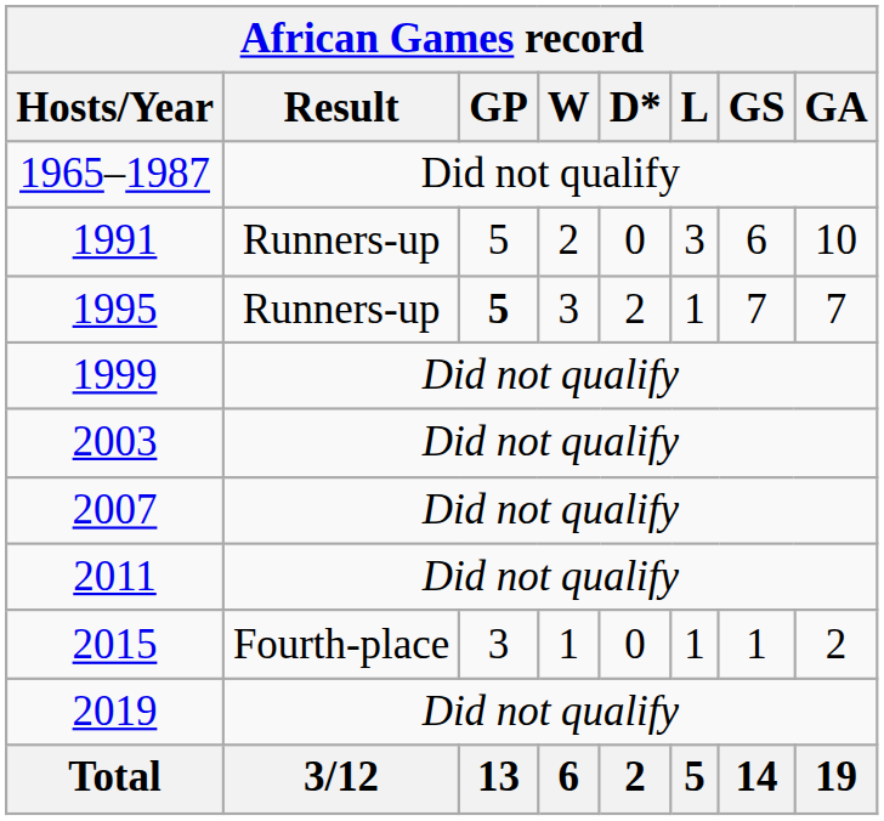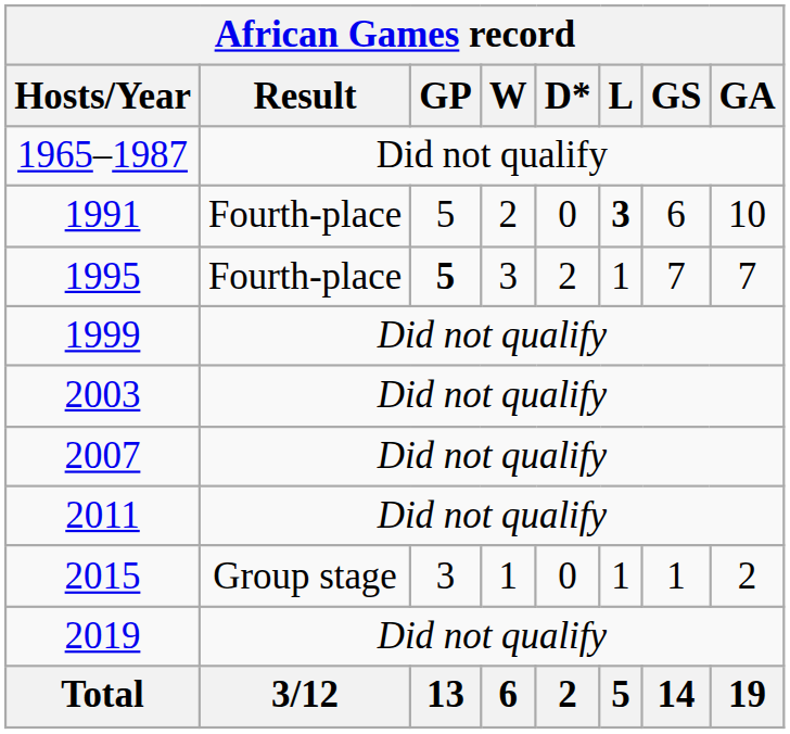1991 | Result: Runners-up -> Fourth-place
1991 | L: normal -> bold
1995 | Result: Runners-up -> Fourth-place
2015 | Result: Fourth-place -> Group stage
